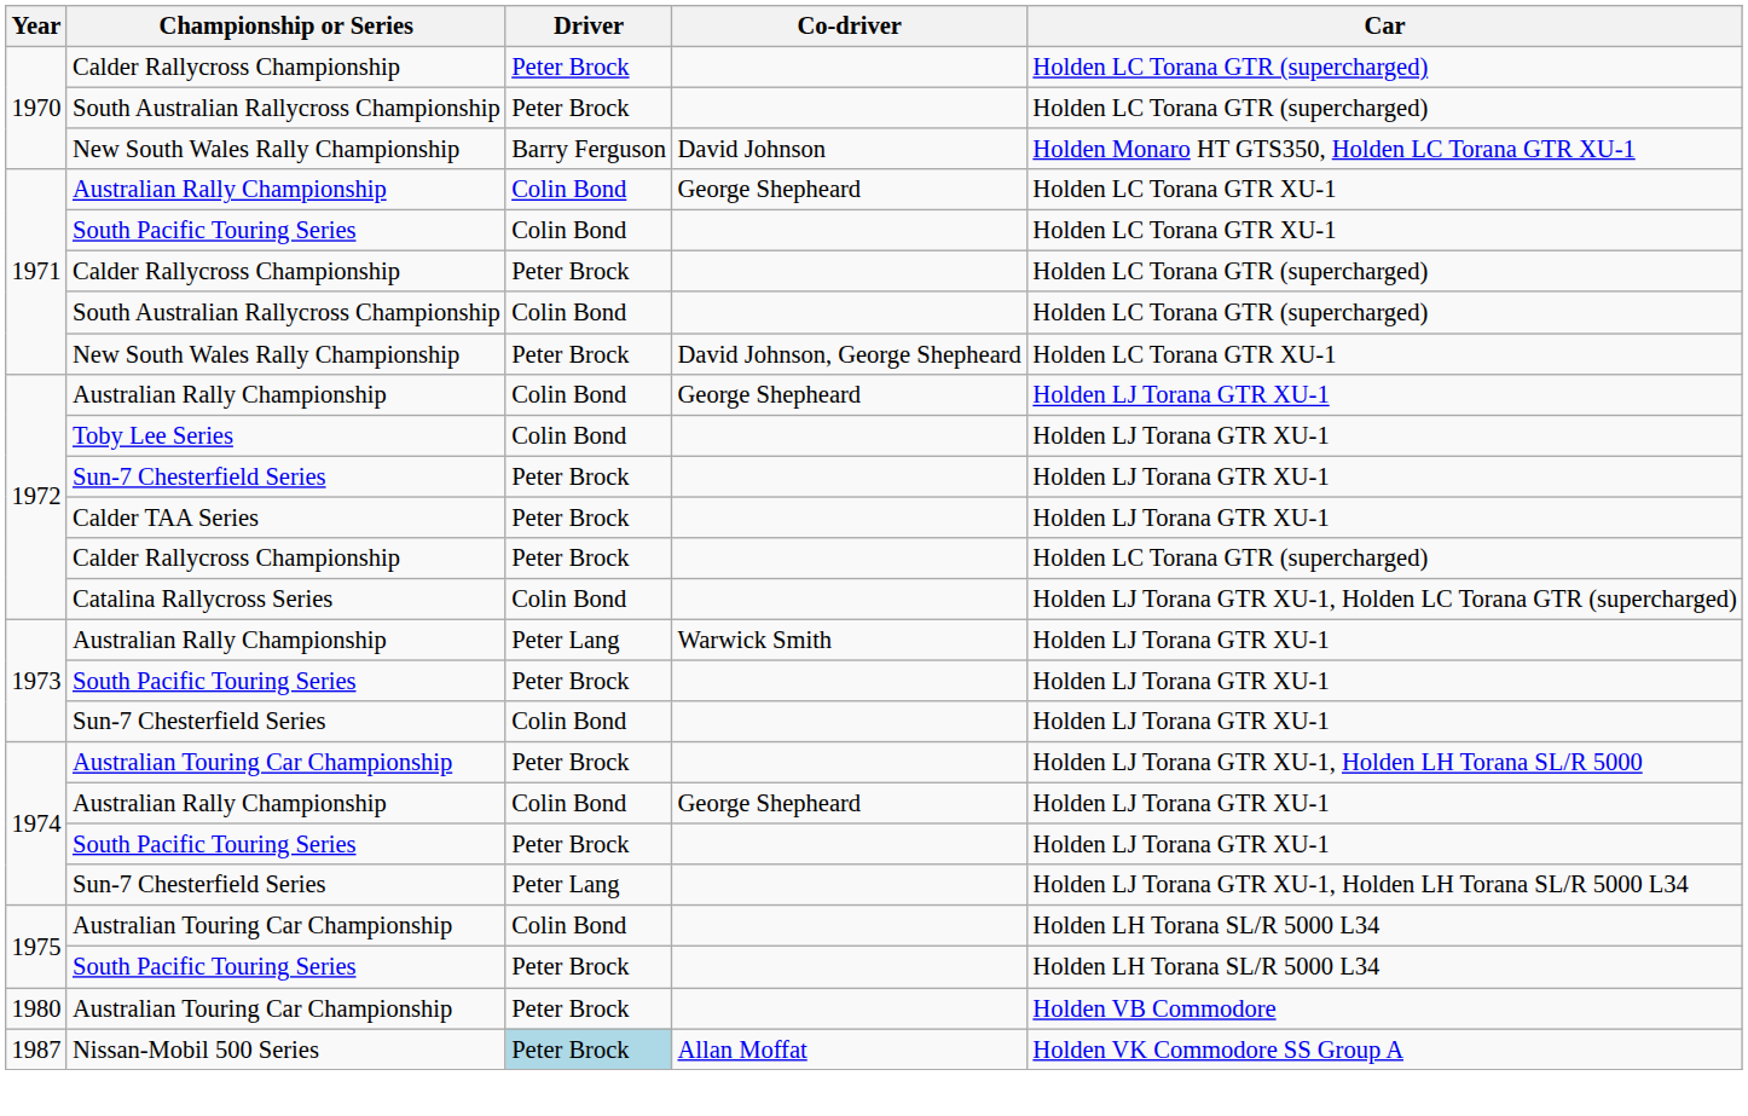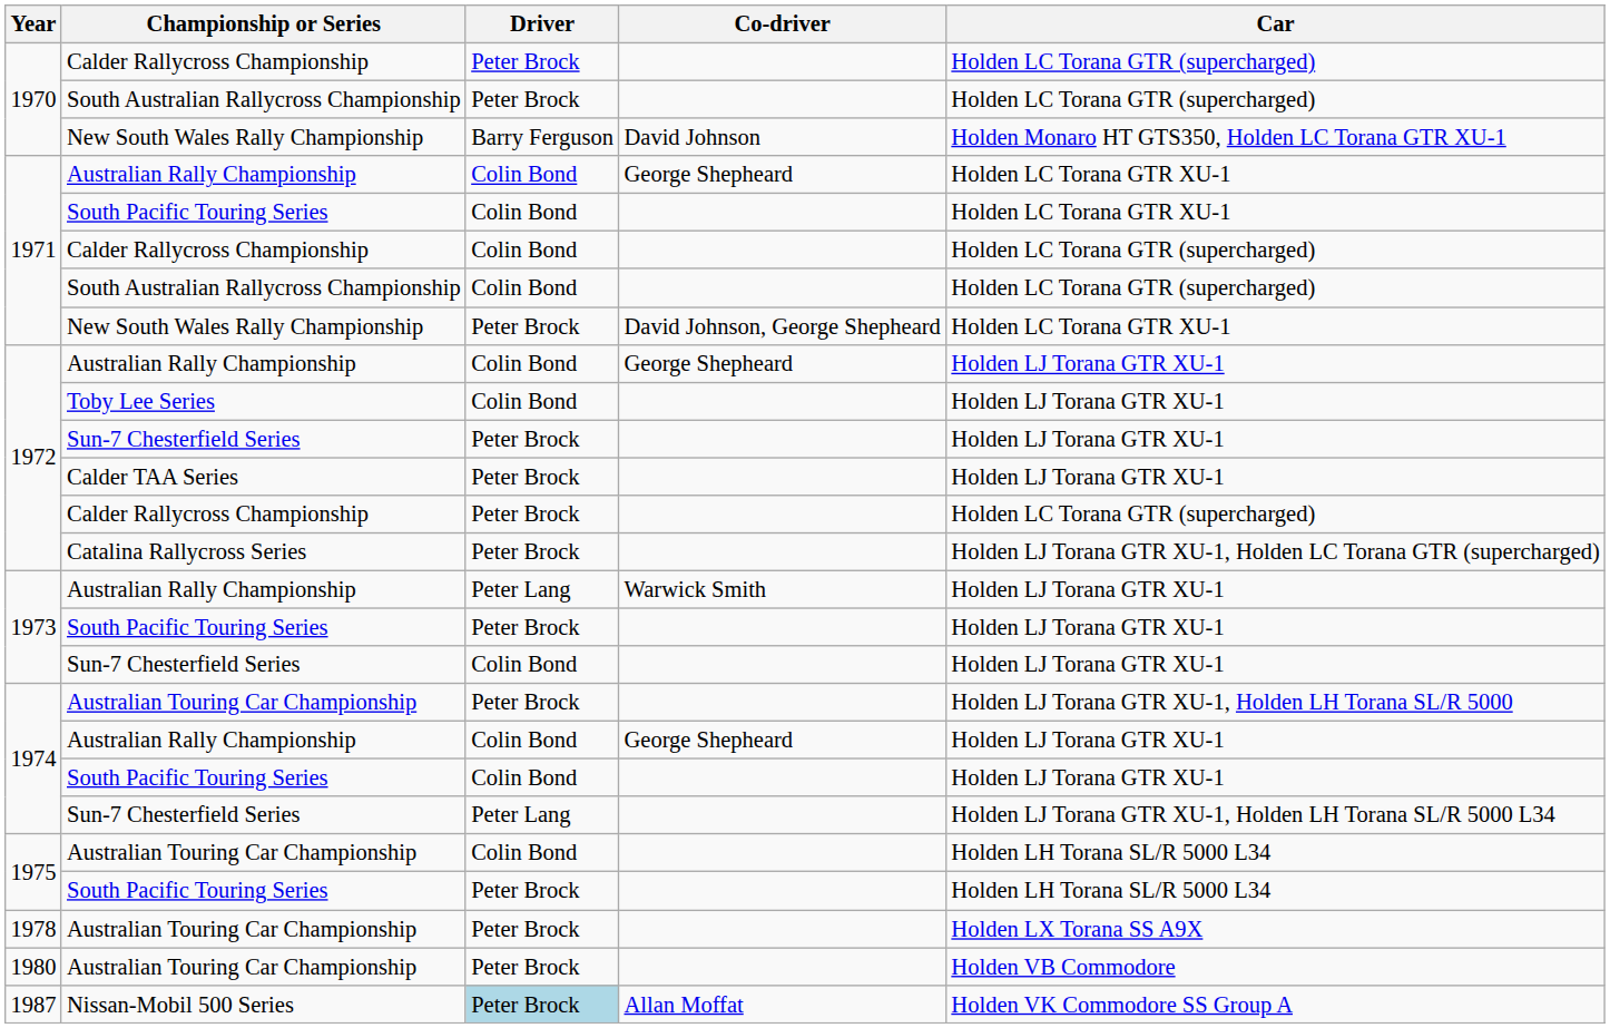1971 / Calder Rallycross Championship | Driver: Peter Brock -> Colin Bond
Catalina Rallycross Series | Driver: Colin Bond -> Peter Brock
1974 / South Pacific Touring Series | Driver: Peter Brock -> Colin Bond
+ row: 1978 | Australian Touring Car Championship | Peter Brock | Holden LX Torana SS A9X
